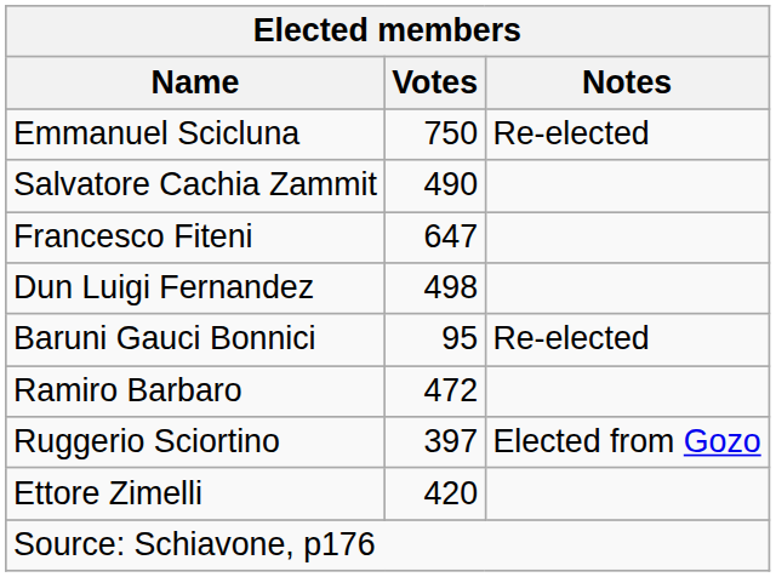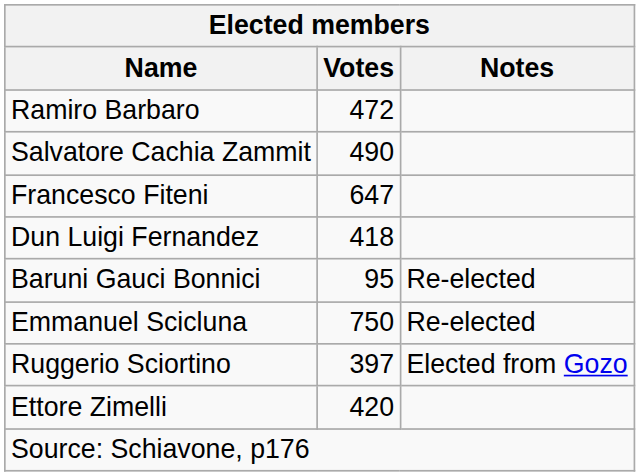rows swapped: Ramiro Barbaro <-> Emmanuel Scicluna
Dun Luigi Fernandez | Votes: 498 -> 418
